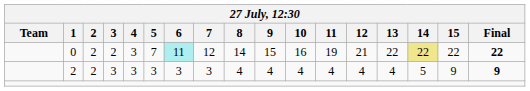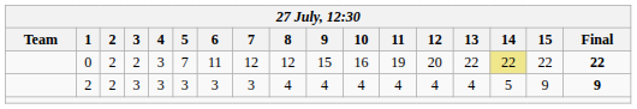0 | 6: paleturquoise background -> no background
0 | 8: 14 -> 12
0 | 12: 21 -> 20
